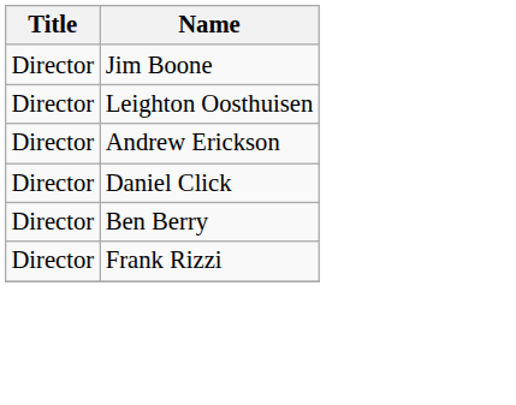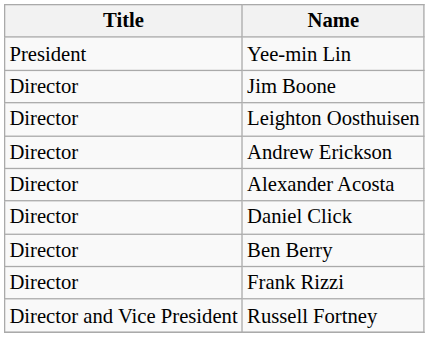+ row: President | Yee-min Lin
+ row: Director | Alexander Acosta
+ row: Director and Vice President | Russell Fortney
